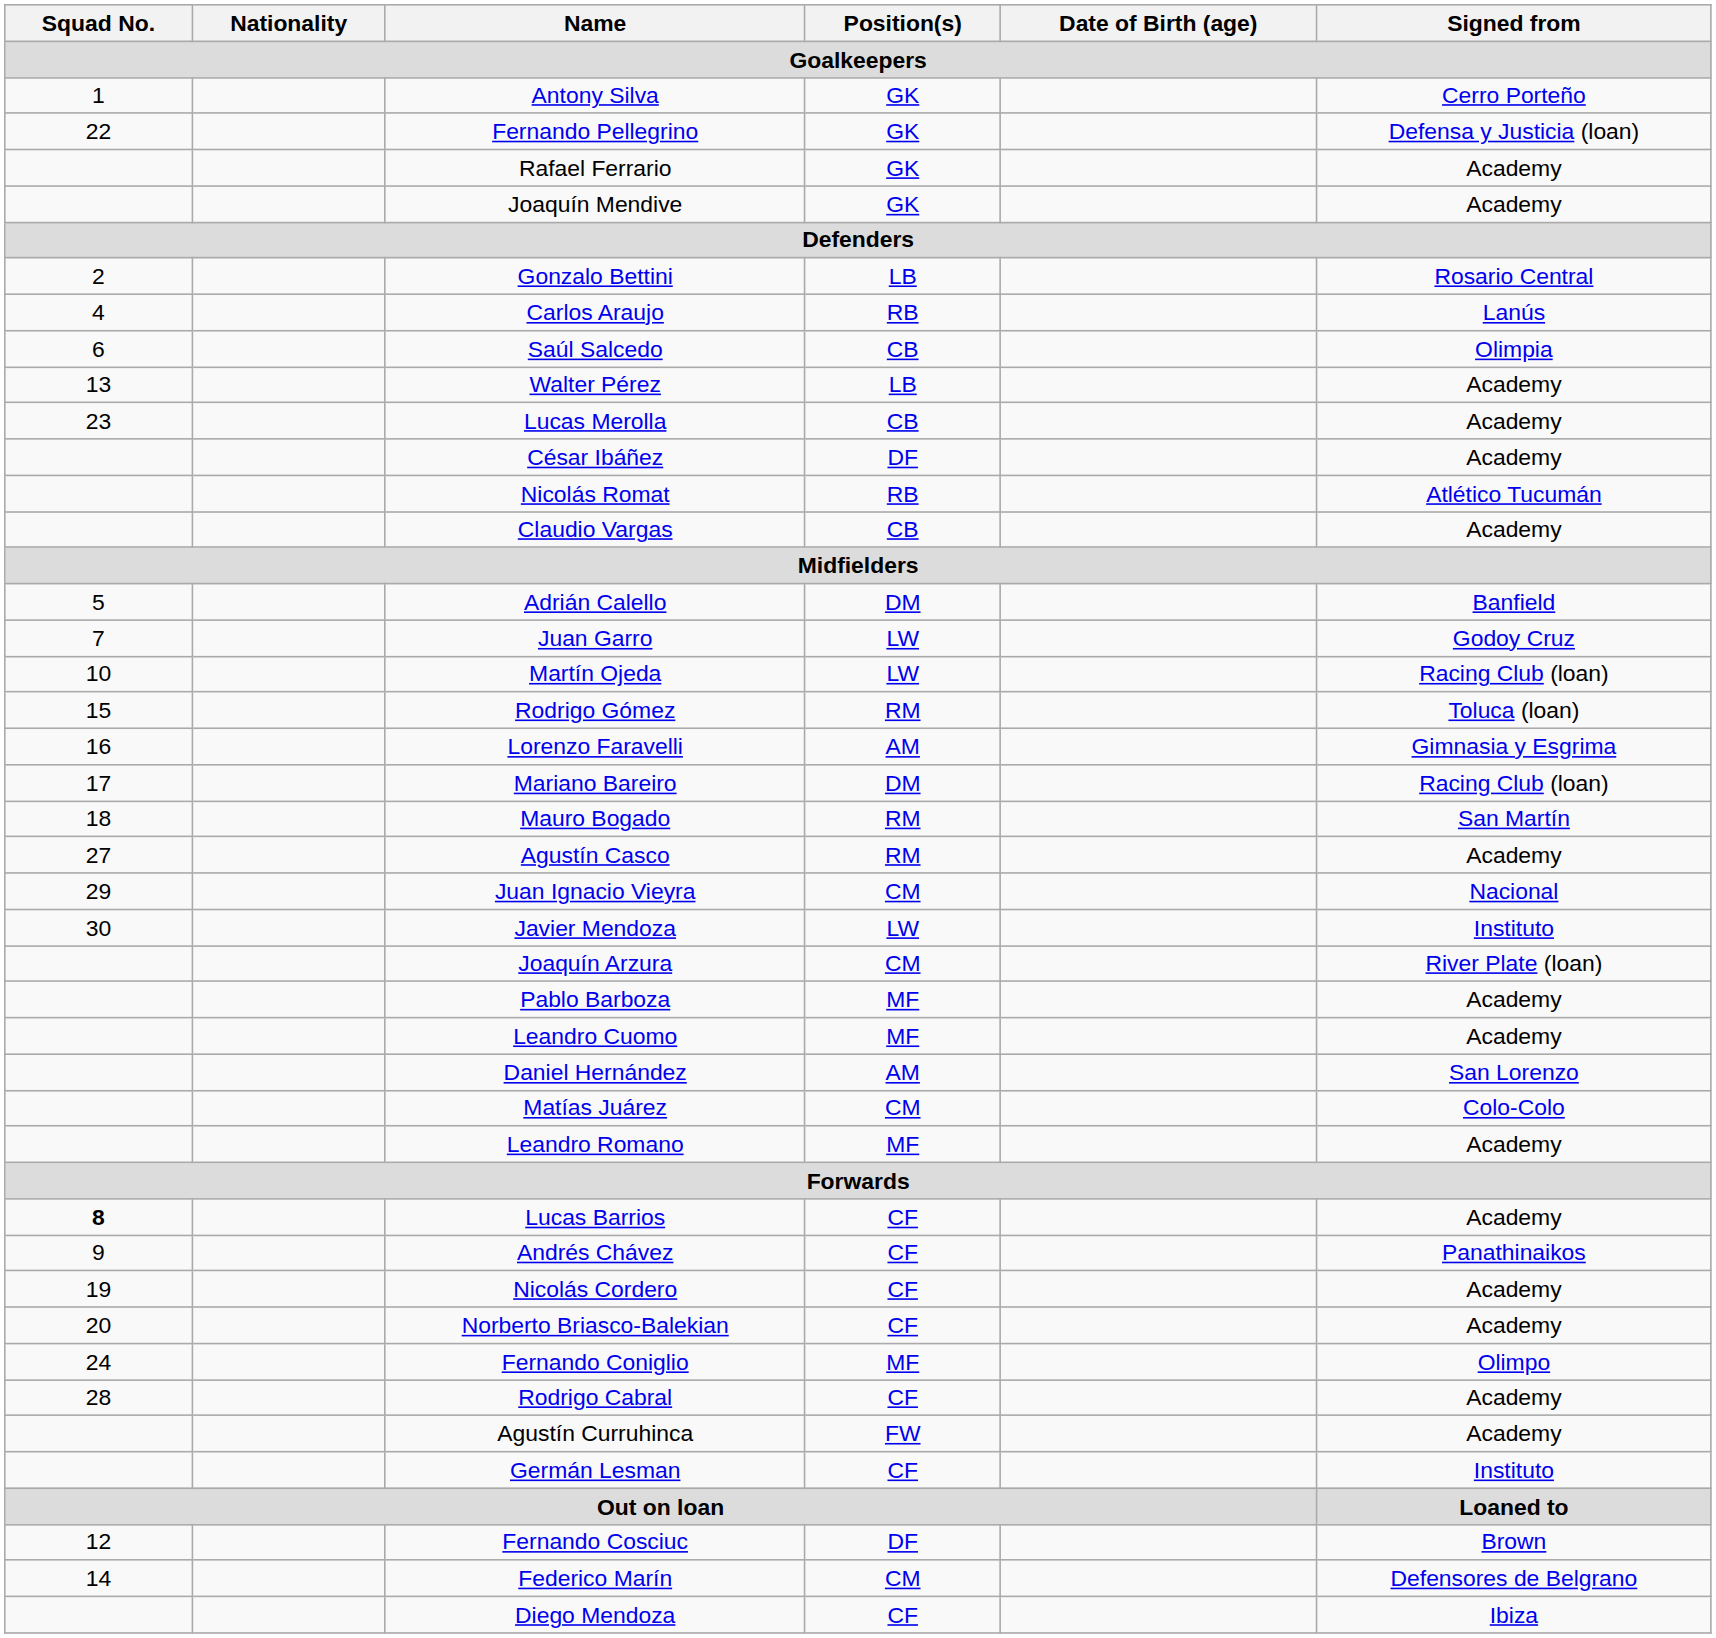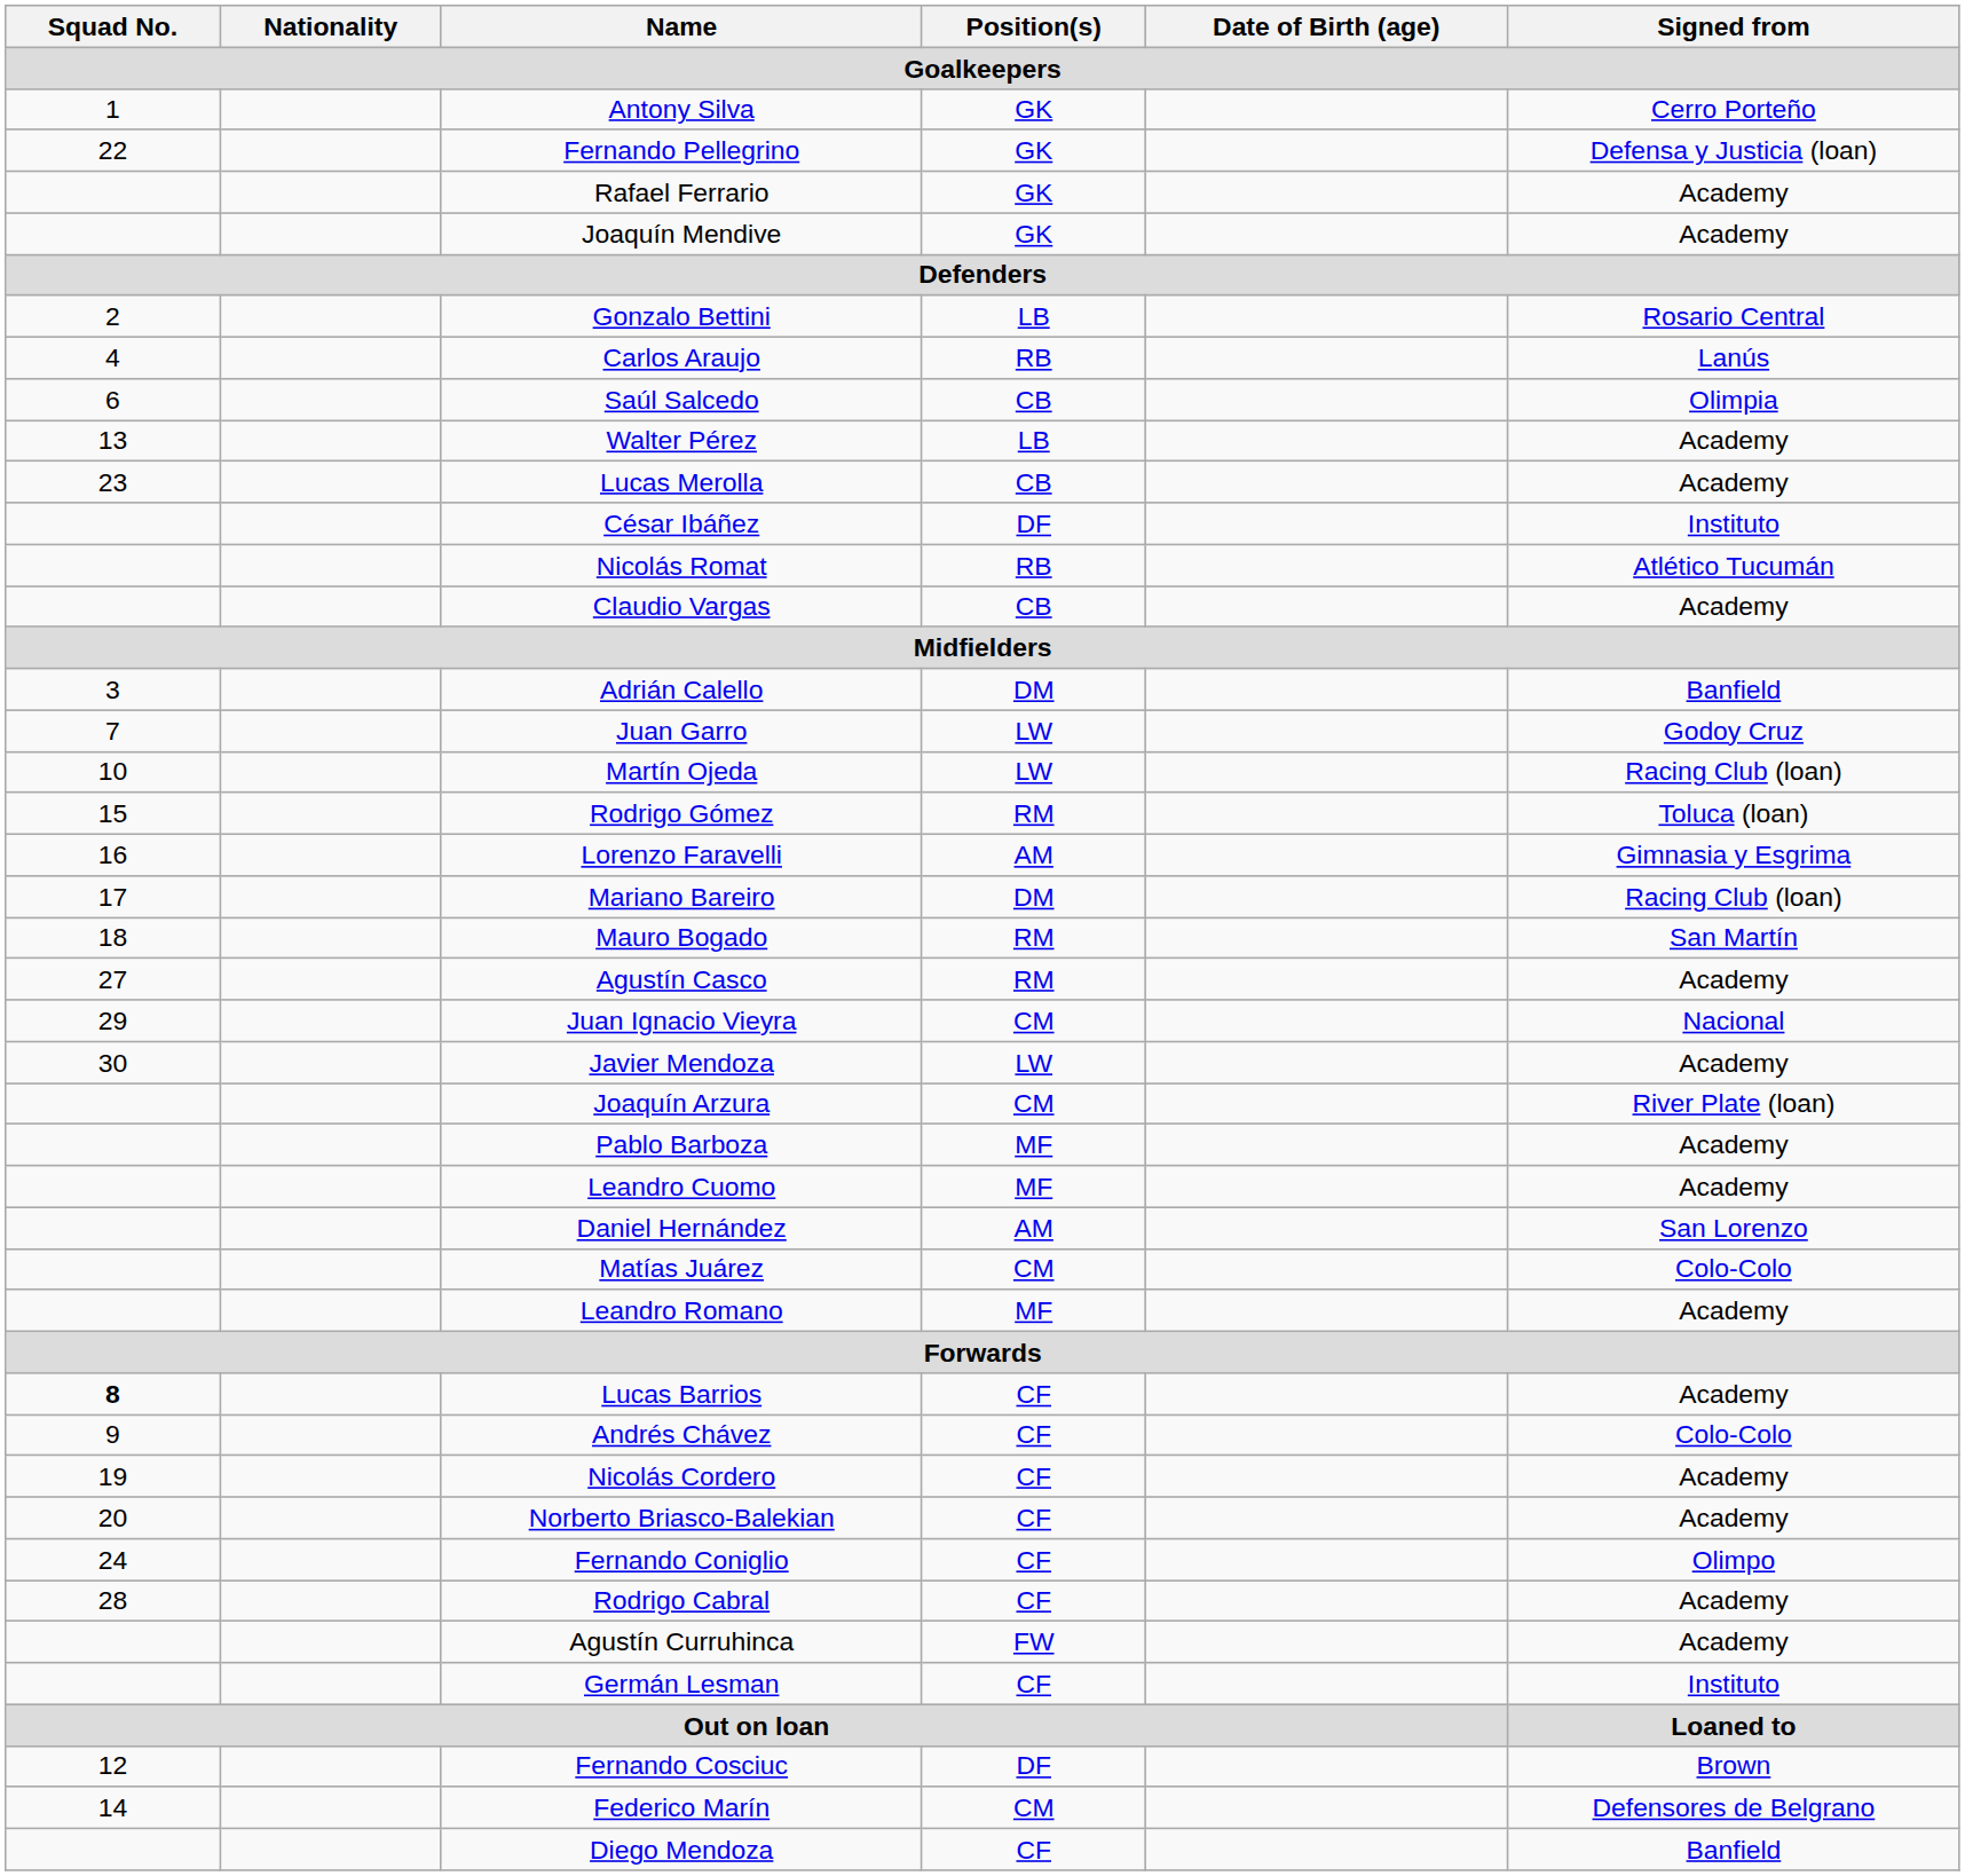César Ibáñez | Signed from / Goalkeepers: Academy -> Instituto
Adrián Calello | Squad No. / Goalkeepers: 5 -> 3
Javier Mendoza | Signed from / Goalkeepers: Instituto -> Academy
Andrés Chávez | Signed from / Goalkeepers: Panathinaikos -> Colo-Colo
Fernando Coniglio | Position(s) / Goalkeepers: MF -> CF
Diego Mendoza | Signed from / Goalkeepers: Ibiza -> Banfield
